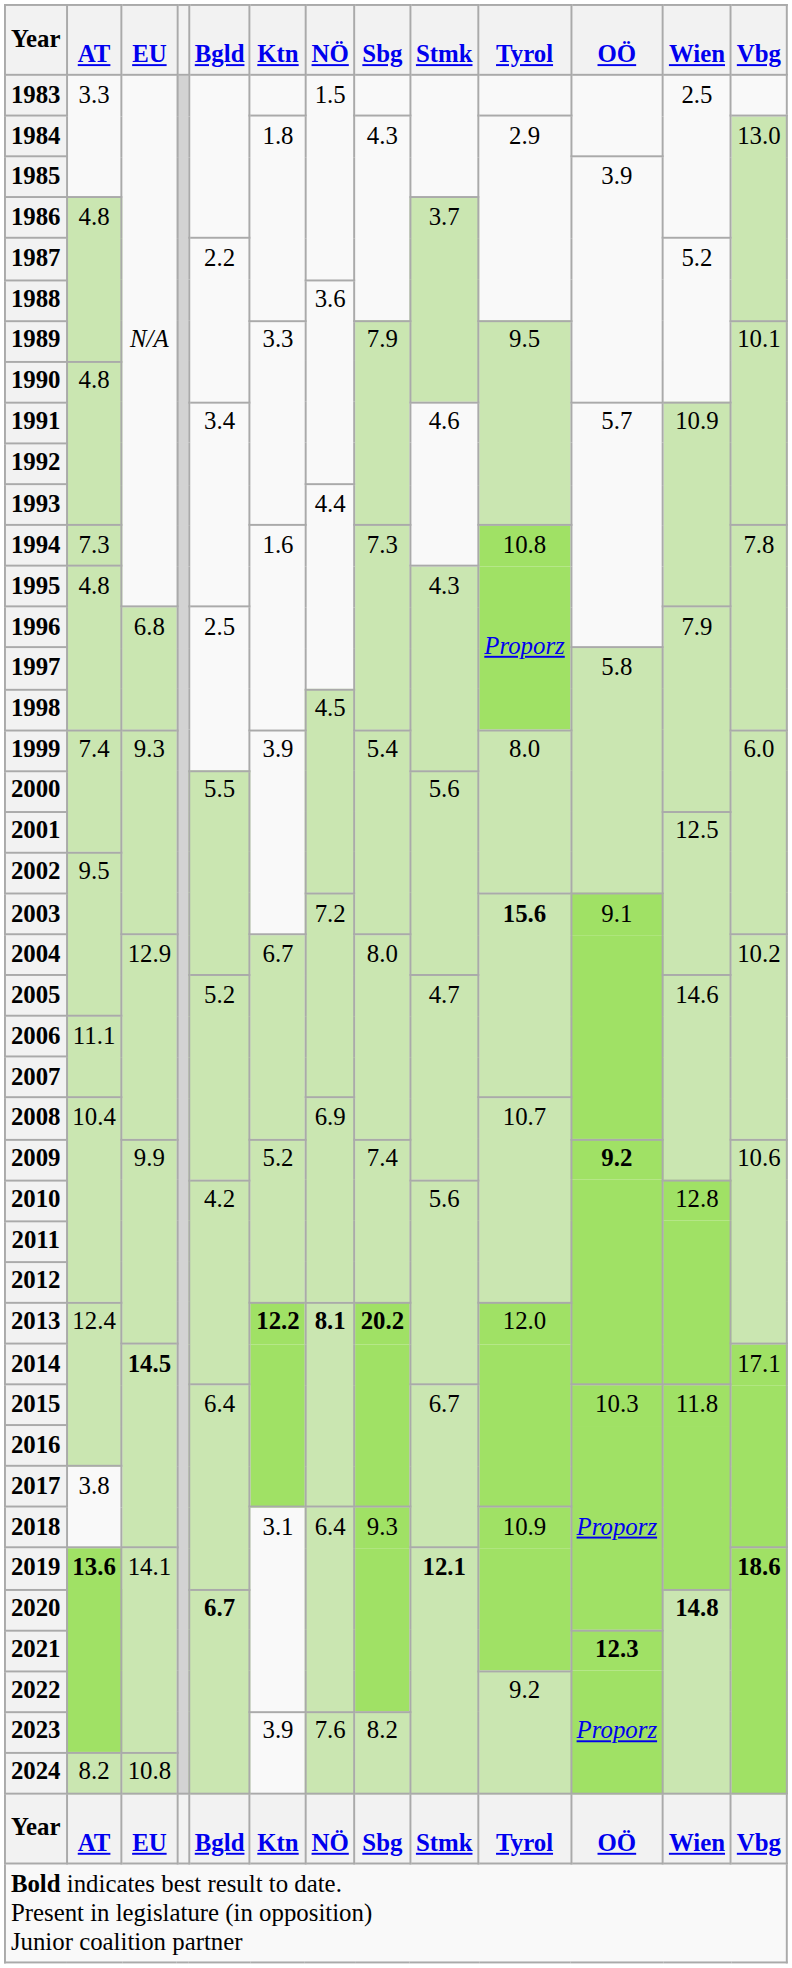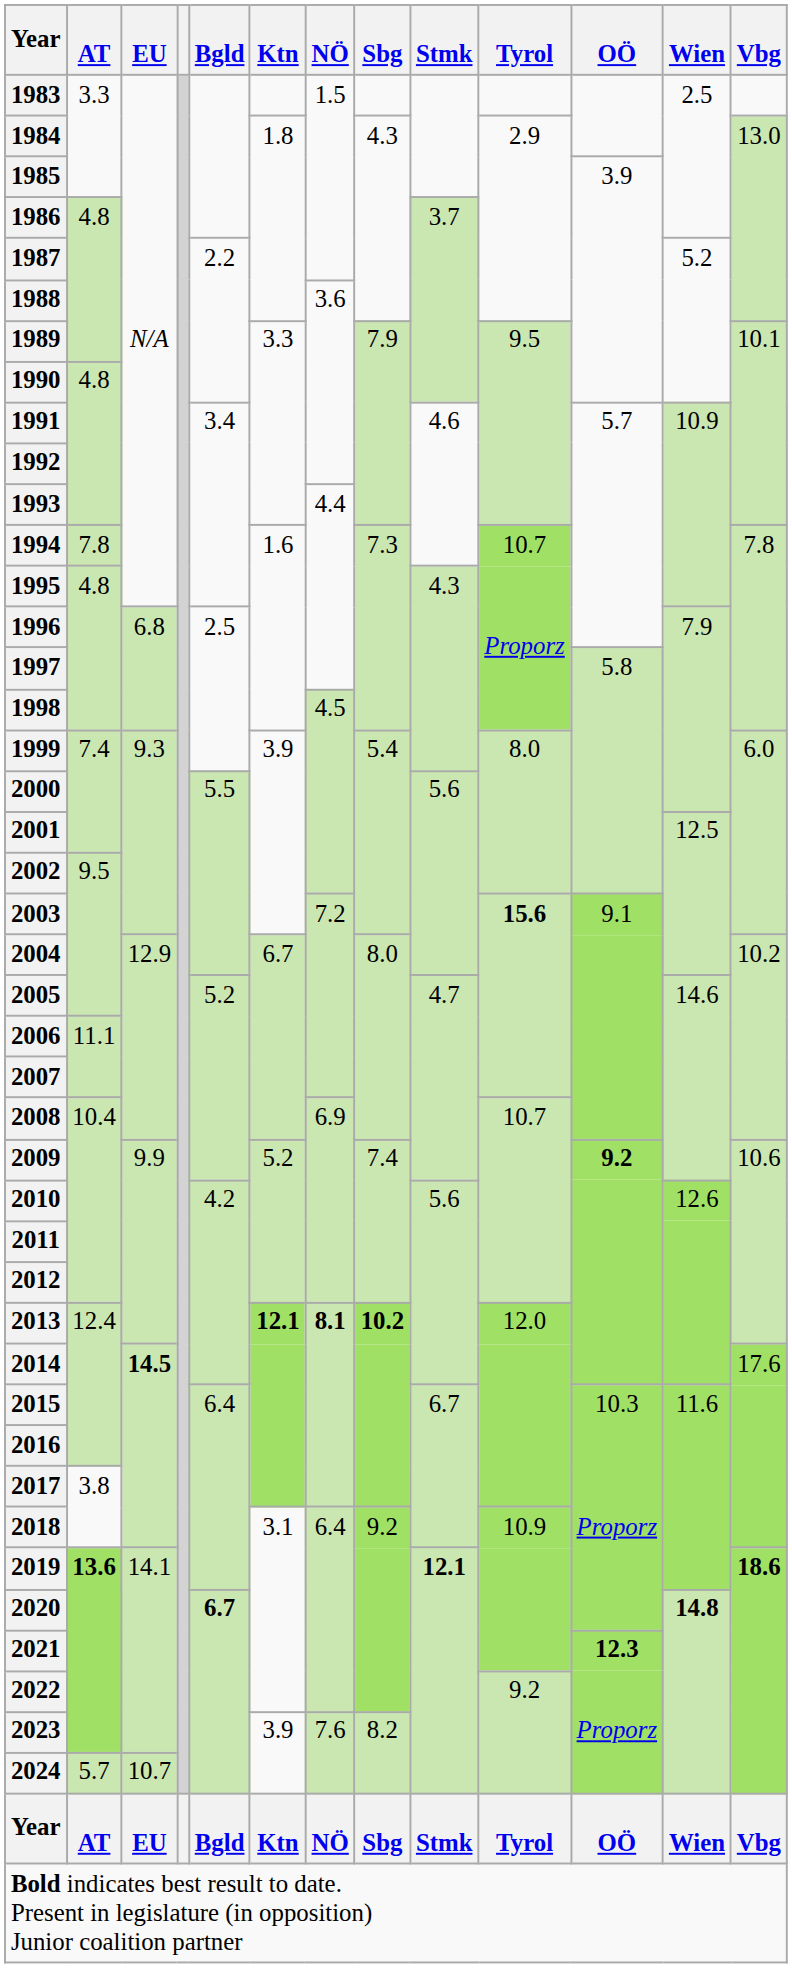1994 | AT: 7.3 -> 7.8
1994 | Tyrol: 10.8 -> 10.7
2010 | Wien: 12.8 -> 12.6
2013 | Ktn: 12.2 -> 12.1
2013 | Sbg: 20.2 -> 10.2
2014 | Vbg: 17.1 -> 17.6
2015 | Wien: 11.8 -> 11.6
2018 | Sbg: 9.3 -> 9.2
2024 | AT: 8.2 -> 5.7
2024 | EU: 10.8 -> 10.7
